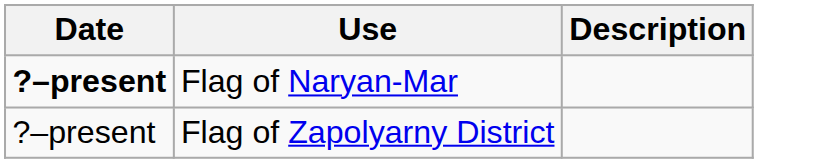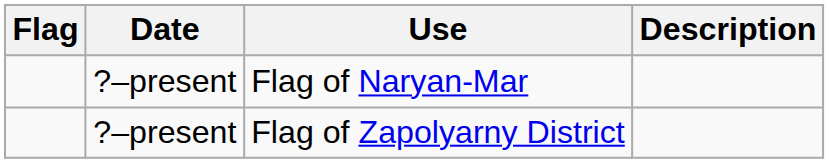+ column: Flag
Flag of Naryan-Mar | Date: bold -> normal
